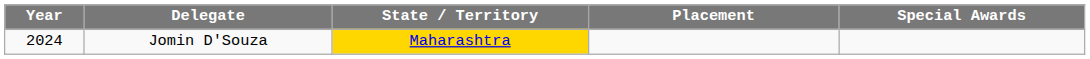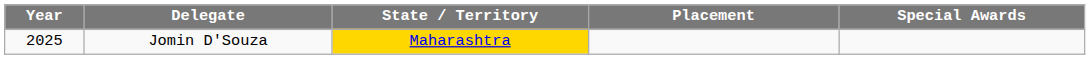Jomin D'Souza | Year: 2024 -> 2025
